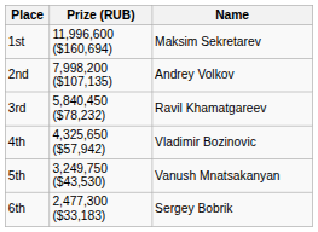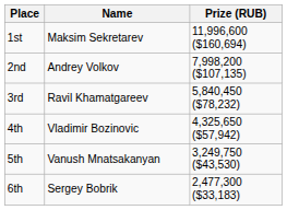columns swapped: Name <-> Prize (RUB)
